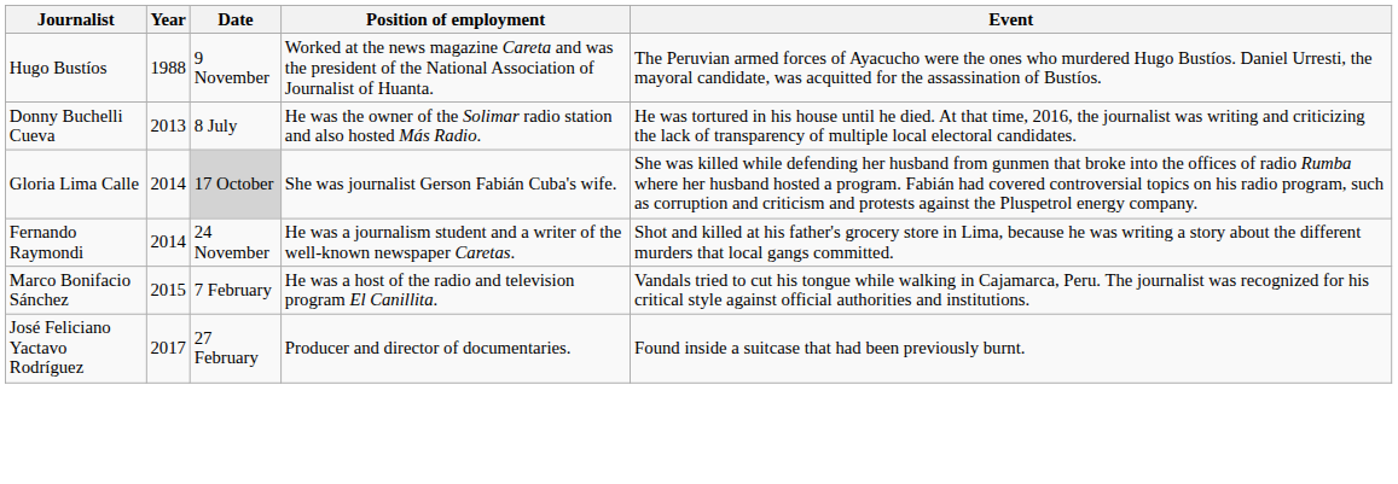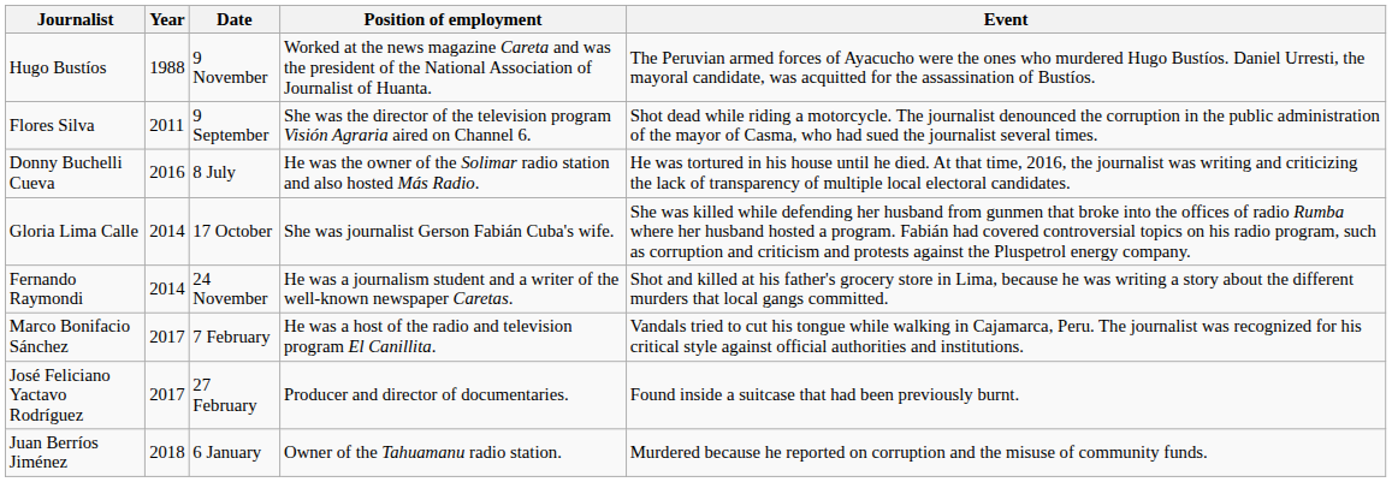+ row: Flores Silva | 2011 | 9 September | She was the director of the television program Visión Agraria aired on Channel 6. | Shot dead while riding a motorcycle. The journalist denounced the corruption in the public administration of the mayor of Casma, who had sued the journalist several times.
Donny Buchelli Cueva | Year: 2013 -> 2016
Gloria Lima Calle | Date: lightgrey background -> no background
Marco Bonifacio Sánchez | Year: 2015 -> 2017
+ row: Juan Berríos Jiménez | 2018 | 6 January | Owner of the Tahuamanu radio station. | Murdered because he reported on corruption and the misuse of community funds.
